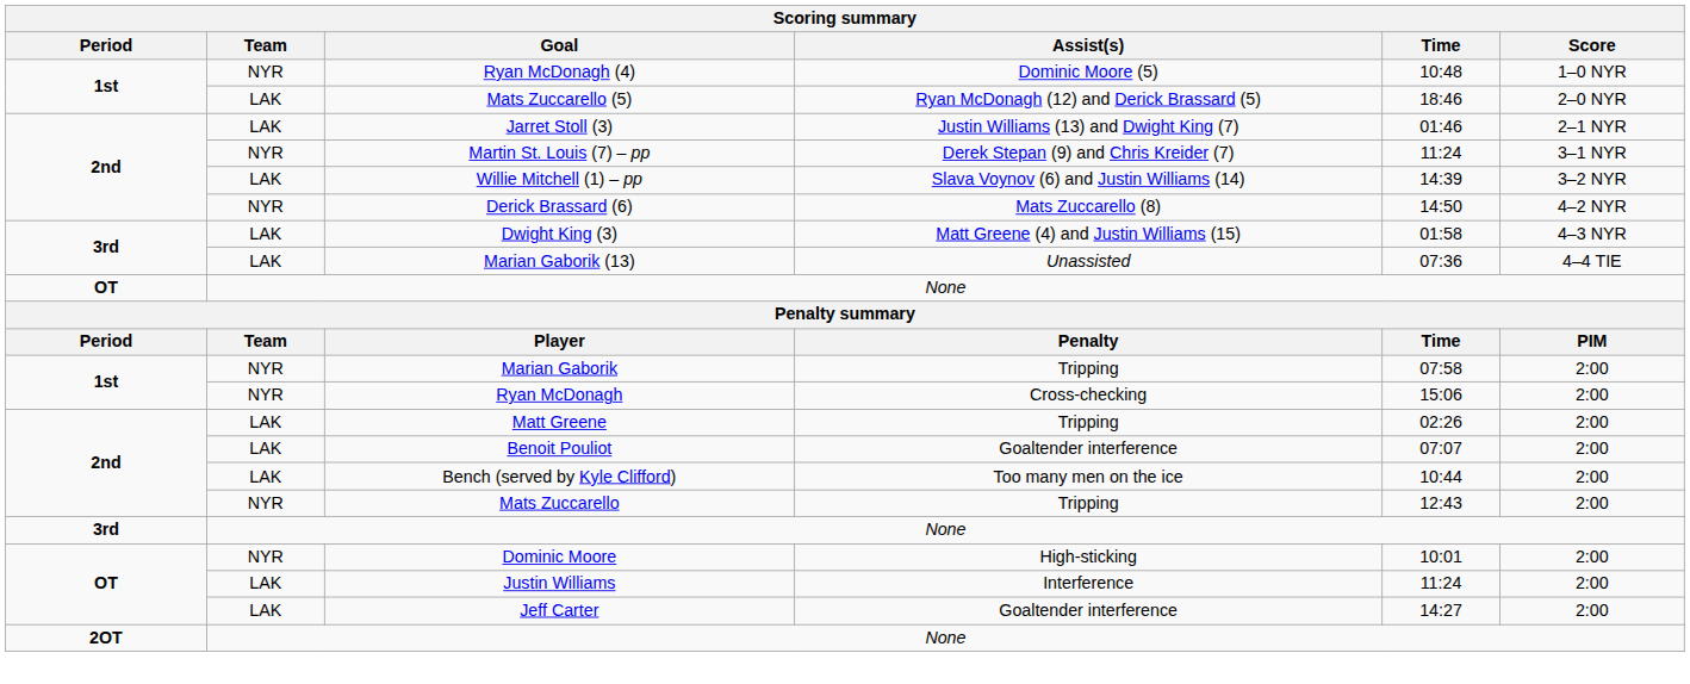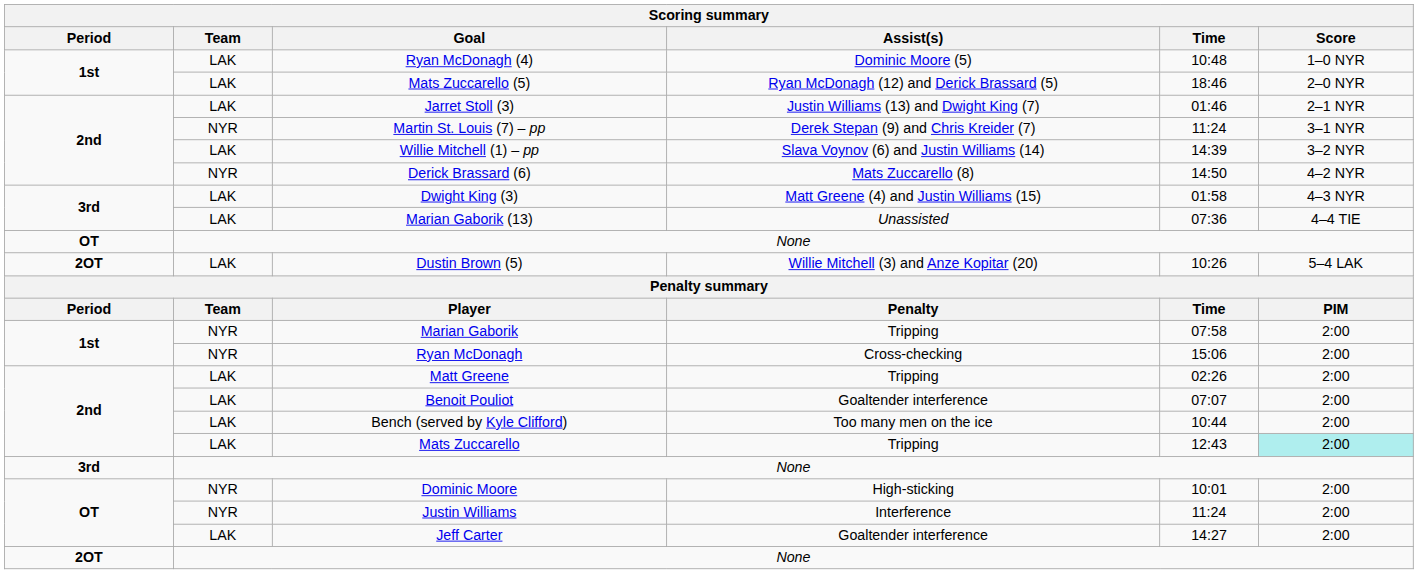Ryan McDonagh (4) | Team: NYR -> LAK
+ row: 2OT | LAK | Dustin Brown (5) | Willie Mitchell (3) and Anze Kopitar (20) | 10:26 | 5–4 LAK
Mats Zuccarello | Team: NYR -> LAK
Mats Zuccarello | Score: no background -> paleturquoise background
Justin Williams | Team: LAK -> NYR
